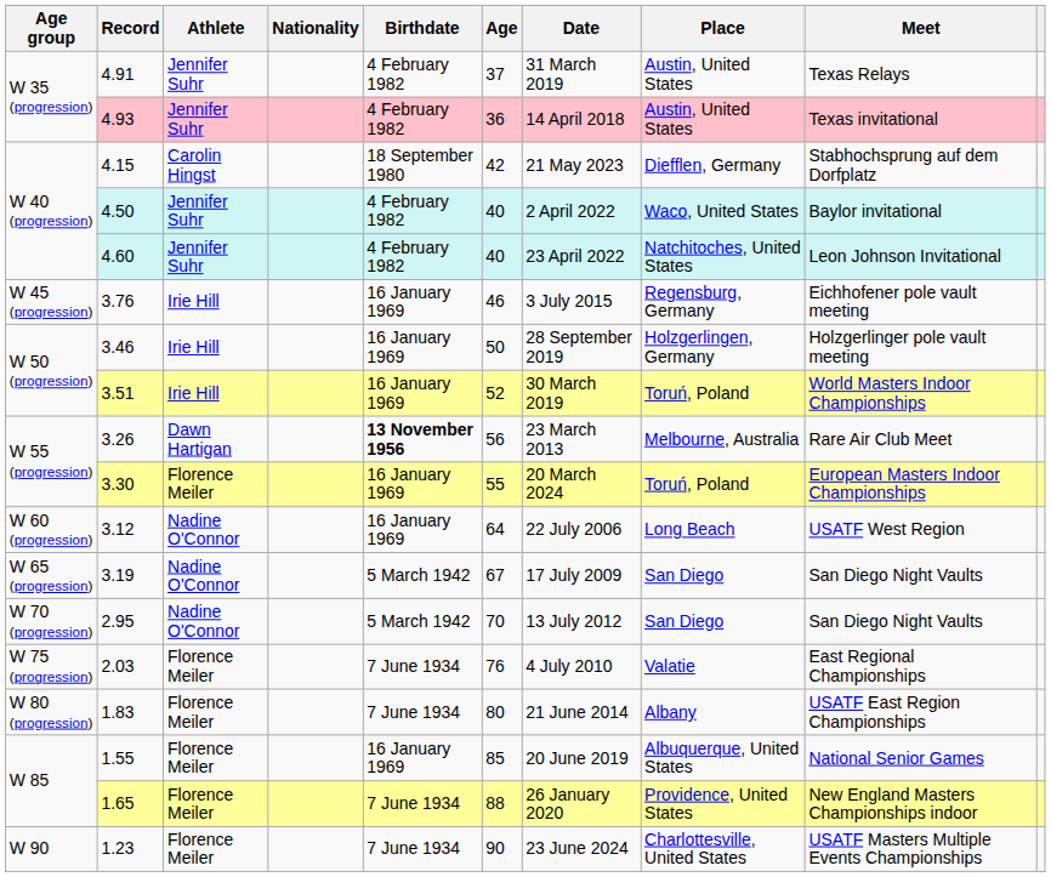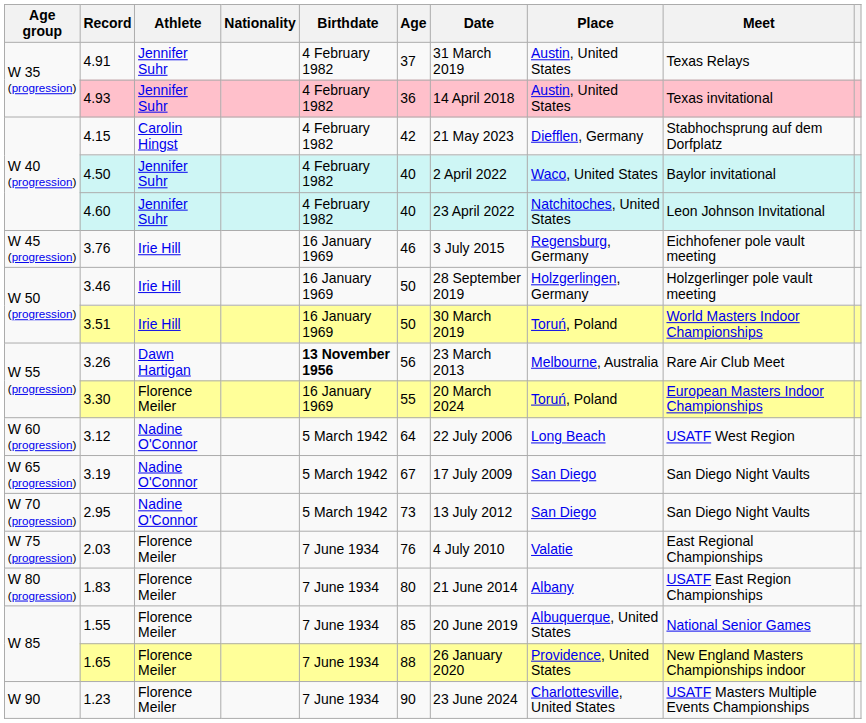4.15 | Birthdate: 18 September 1980 -> 4 February 1982
3.51 | Age: 52 -> 50
3.12 | Birthdate: 16 January 1969 -> 5 March 1942
2.95 | Age: 70 -> 73
1.55 | Birthdate: 16 January 1969 -> 7 June 1934
